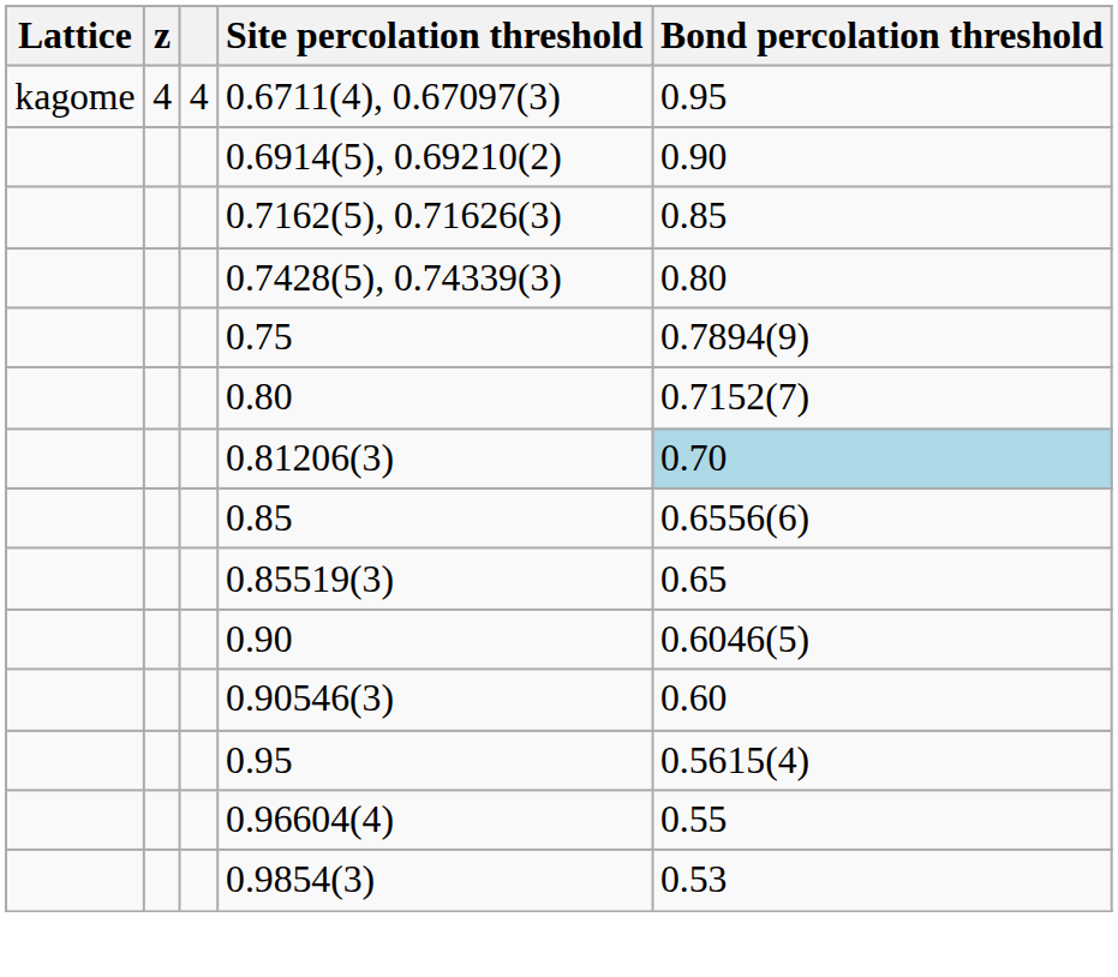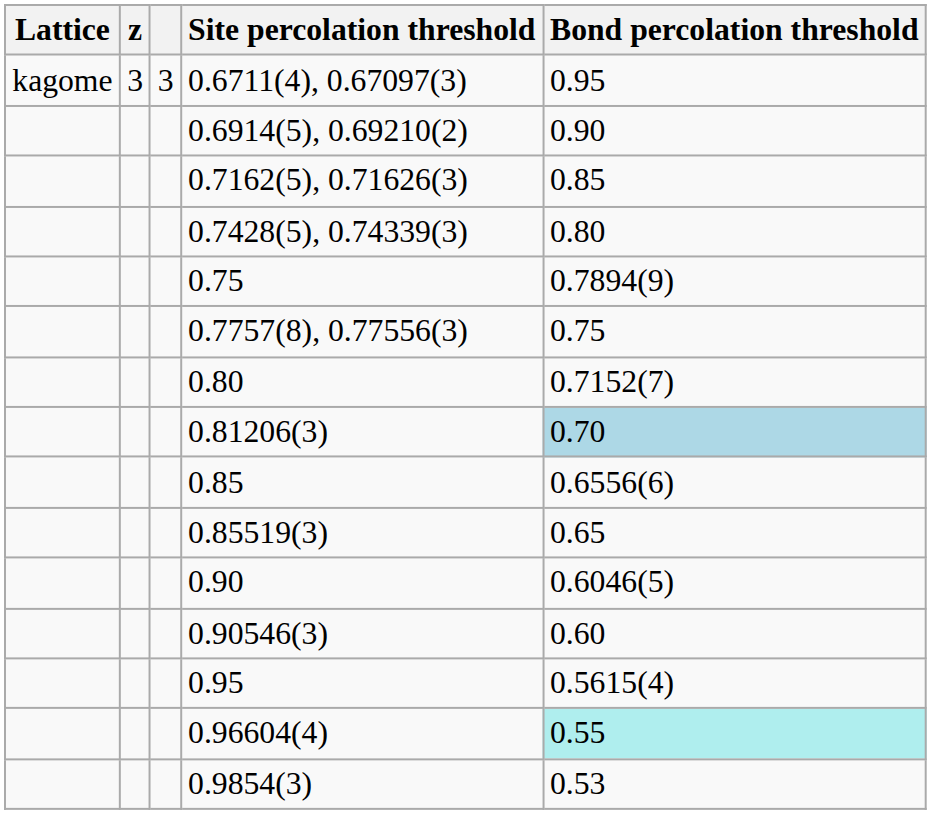0.6711(4), 0.67097(3) | z: 4 -> 3
0.6711(4), 0.67097(3) | column 3: 4 -> 3
+ row: 0.7757(8), 0.77556(3) | 0.75
0.96604(4) | Bond percolation threshold: no background -> paleturquoise background
